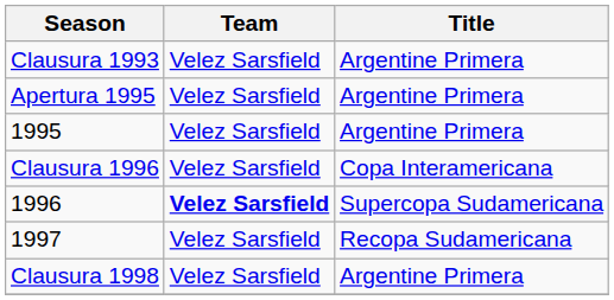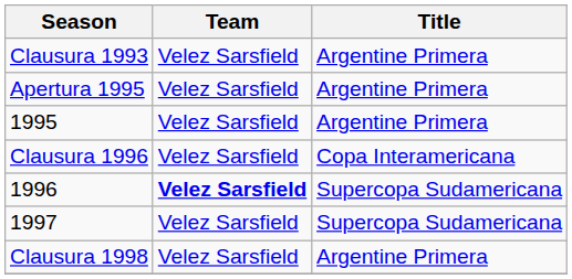1997 | Title: Recopa Sudamericana -> Supercopa Sudamericana
